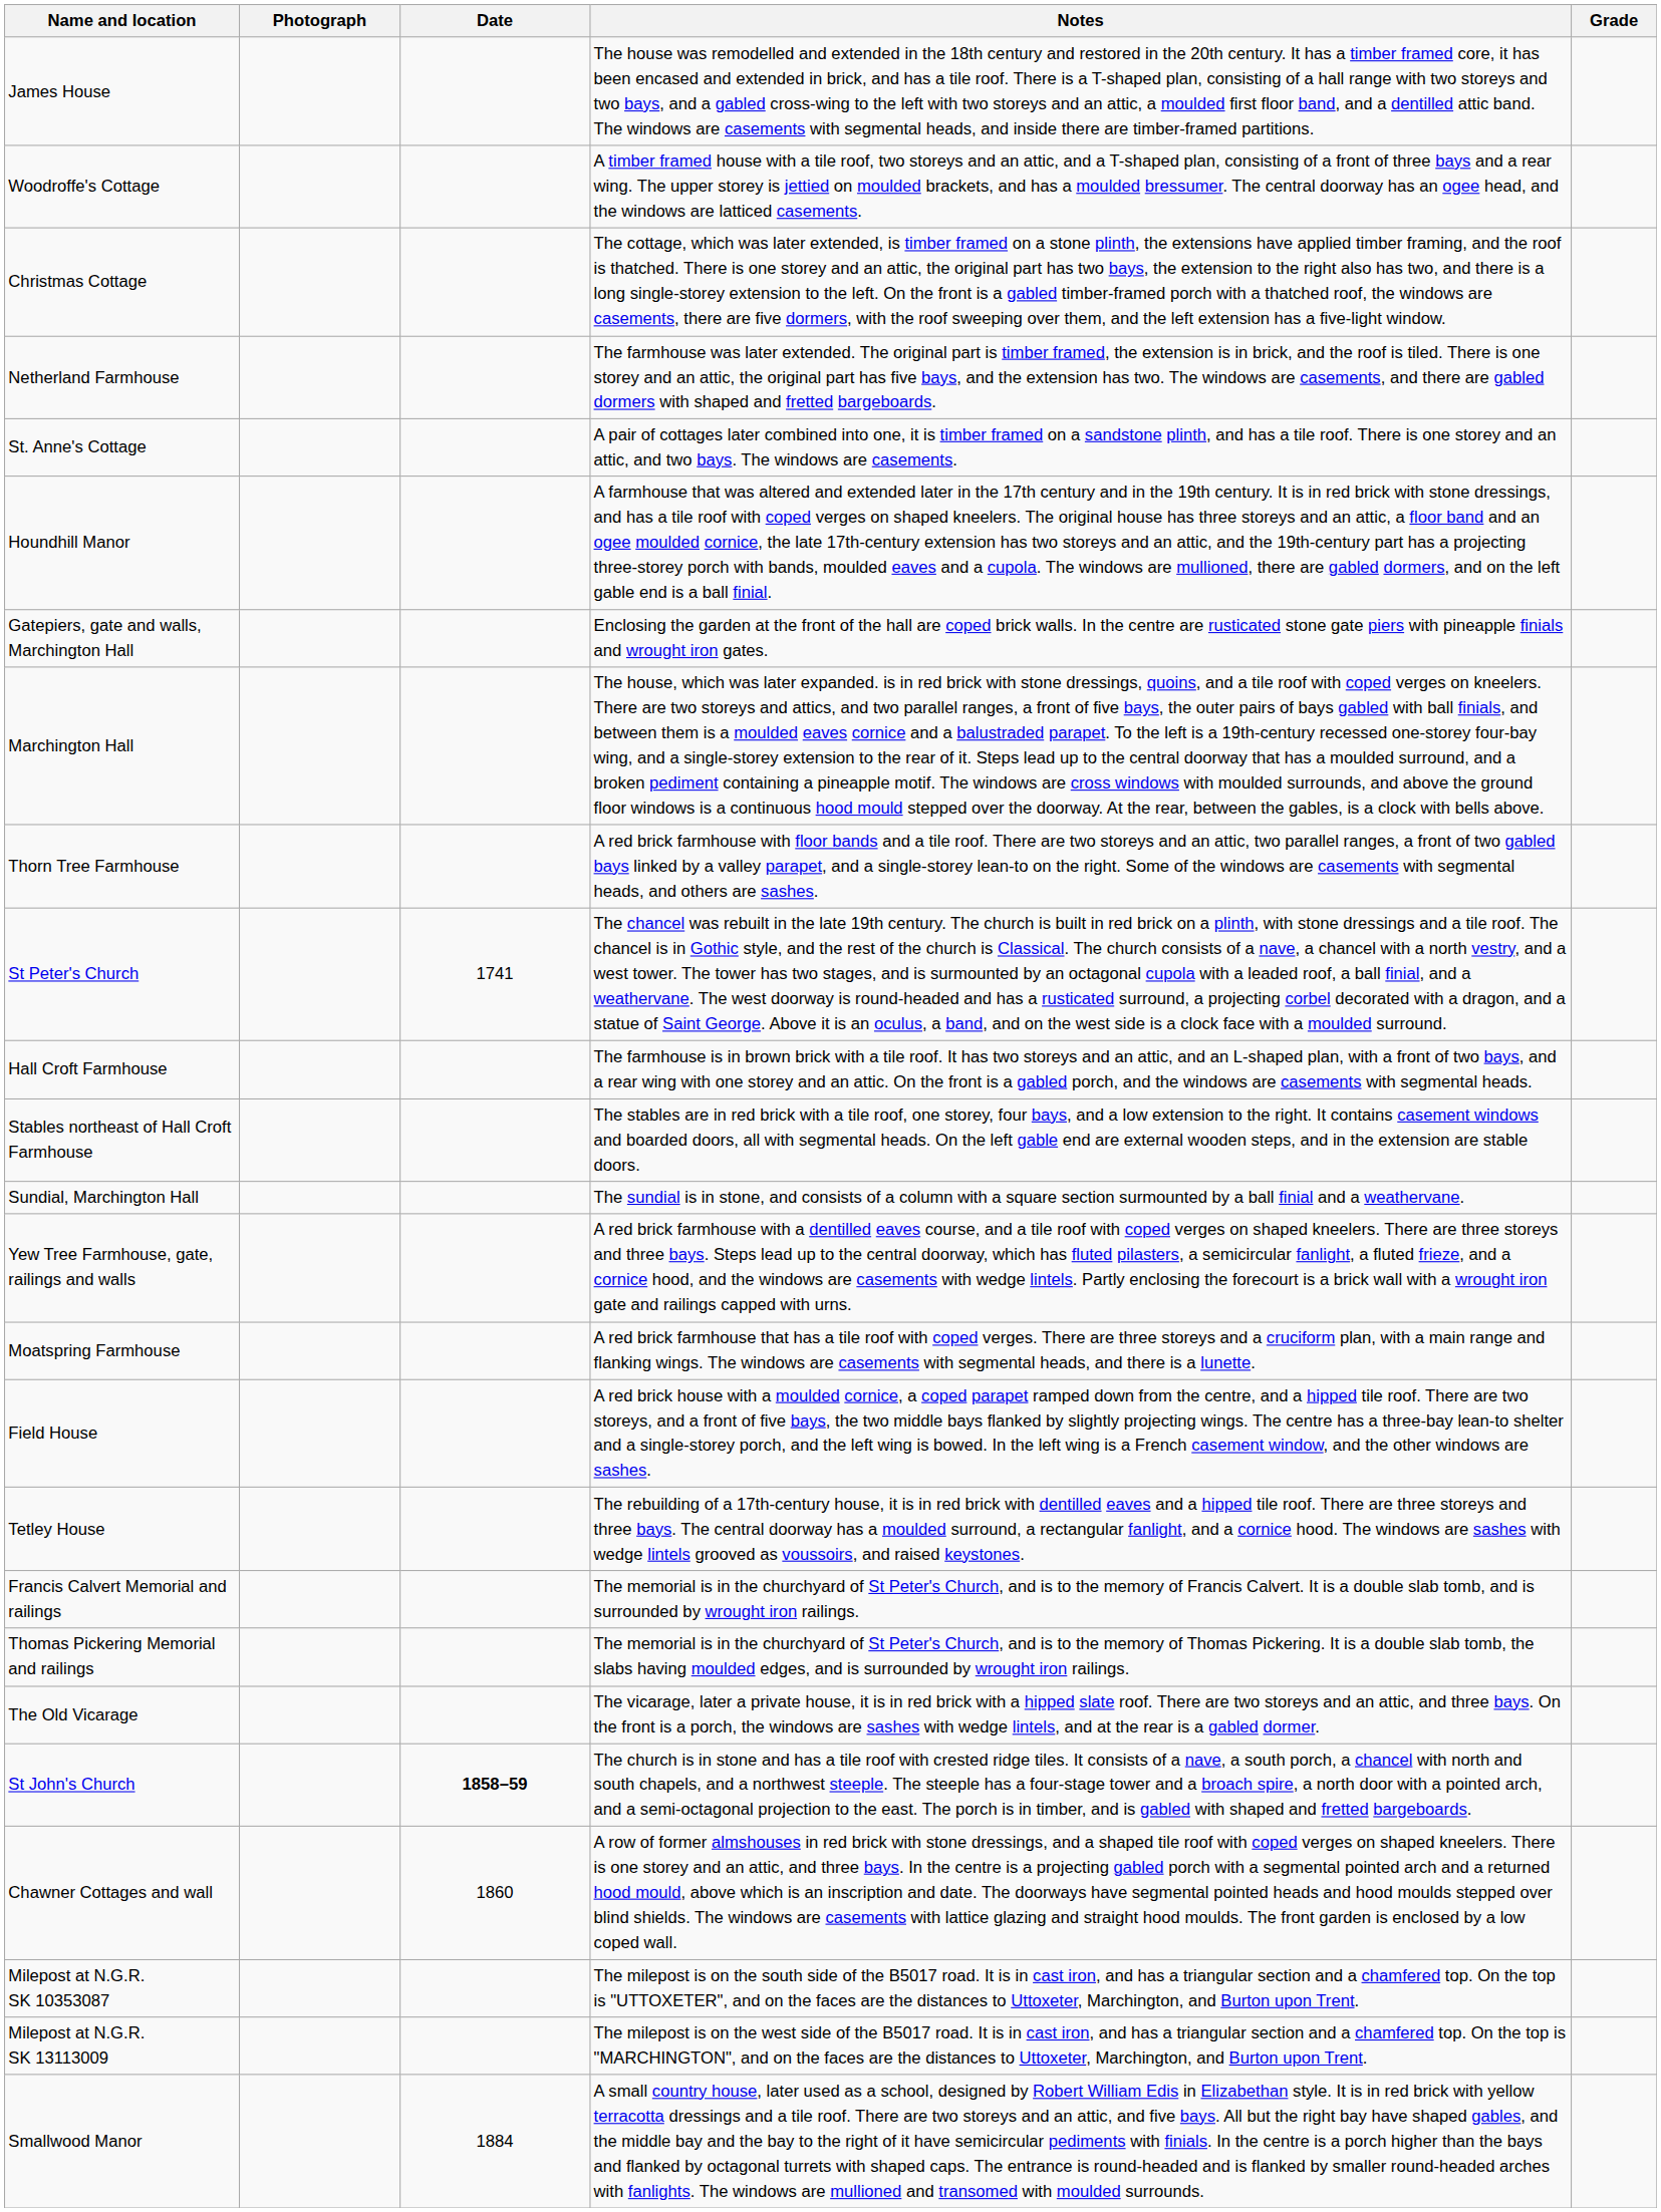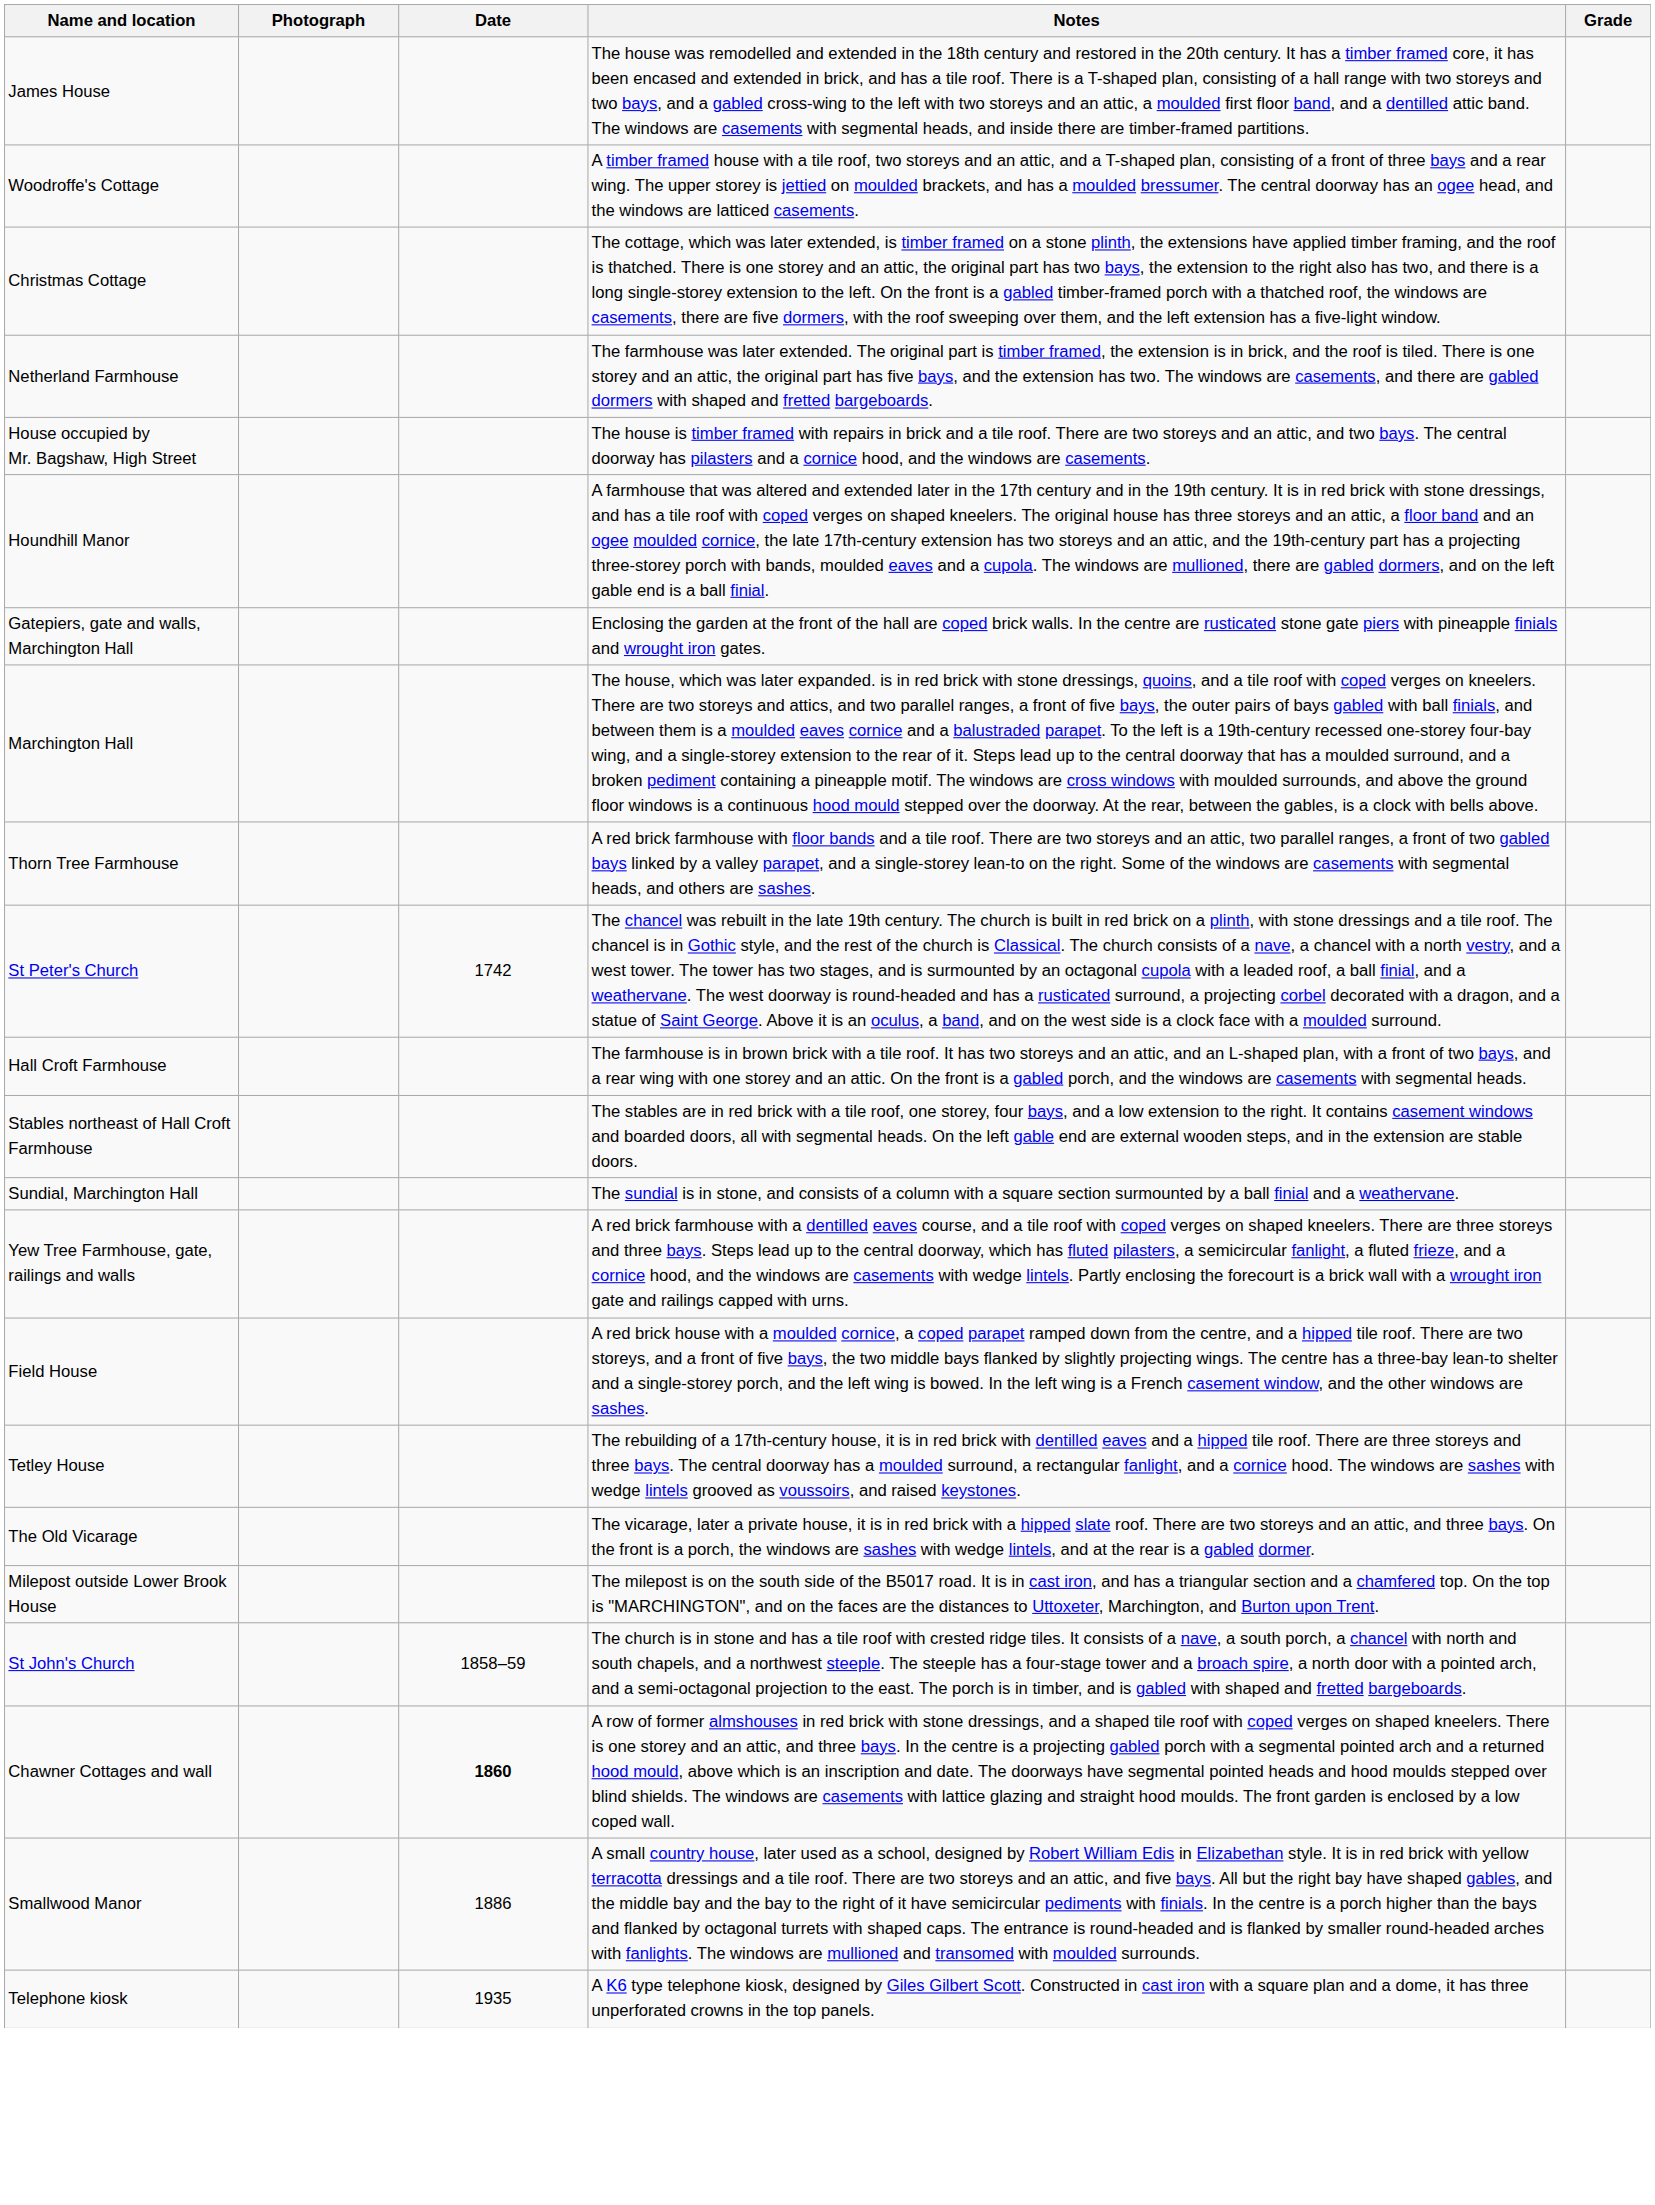+ row: House occupied by Mr. Bagshaw, High Street | The house is timber framed with repairs in brick and a tile roof. There are two storeys and an attic, and two bays. The central doorway has pilasters and a cornice hood, and the windows are casements.
- row: St. Anne's Cottage | A pair of cottages later combined into one, it is timber framed on a sandstone plinth, and has a tile roof. There is one storey and an attic, and two bays. The windows are casements.
St Peter's Church | Date: 1741 -> 1742
- row: Moatspring Farmhouse | A red brick farmhouse that has a tile roof with coped verges. There are three storeys and a cruciform plan, with a main range and flanking wings. The windows are casements with segmental heads, and there is a lunette.
- row: Francis Calvert Memorial and railings | The memorial is in the churchyard of St Peter's Church, and is to the memory of Francis Calvert. It is a double slab tomb, and is surrounded by wrought iron railings.
- row: Thomas Pickering Memorial and railings | The memorial is in the churchyard of St Peter's Church, and is to the memory of Thomas Pickering. It is a double slab tomb, the slabs having moulded edges, and is surrounded by wrought iron railings.
+ row: Milepost outside Lower Brook House | The milepost is on the south side of the B5017 road. It is in cast iron, and has a triangular section and a chamfered top. On the top is "MARCHINGTON", and on the faces are the distances to Uttoxeter, Marchington, and Burton upon Trent.
St John's Church | Date: bold -> normal
Chawner Cottages and wall | Date: normal -> bold
- row: Milepost at N.G.R. SK 10353087 | The milepost is on the south side of the B5017 road. It is in cast iron, and has a triangular section and a chamfered top. On the top is "UTTOXETER", and on the faces are the distances to Uttoxeter, Marchington, and Burton upon Trent.
- row: Milepost at N.G.R. SK 13113009 | The milepost is on the west side of the B5017 road. It is in cast iron, and has a triangular section and a chamfered top. On the top is "MARCHINGTON", and on the faces are the distances to Uttoxeter, Marchington, and Burton upon Trent.
Smallwood Manor | Date: 1884 -> 1886
+ row: Telephone kiosk | 1935 | A K6 type telephone kiosk, designed by Giles Gilbert Scott. Constructed in cast iron with a square plan and a dome, it has three unperforated crowns in the top panels.
